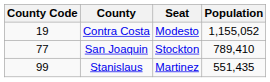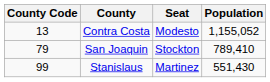Contra Costa | County Code: 19 -> 13
San Joaquin | County Code: 77 -> 79
Stanislaus | Population: 551,435 -> 551,430
